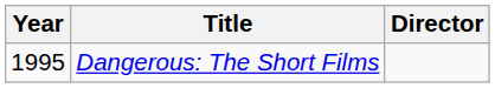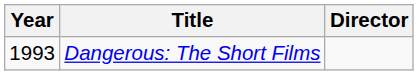Dangerous: The Short Films | Year: 1995 -> 1993
